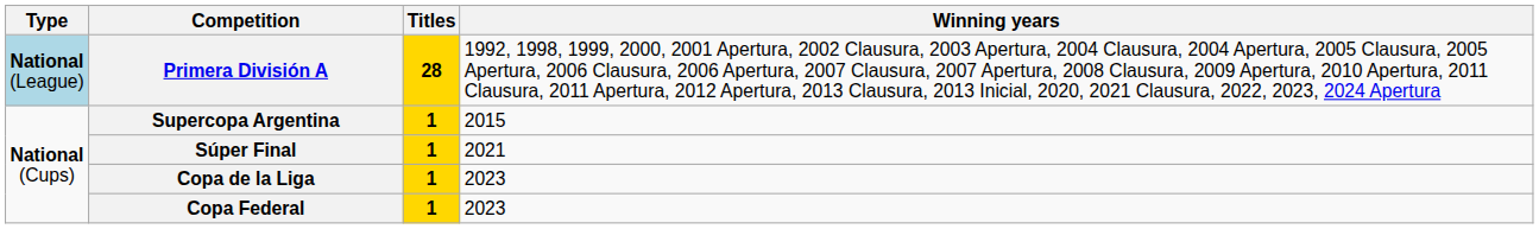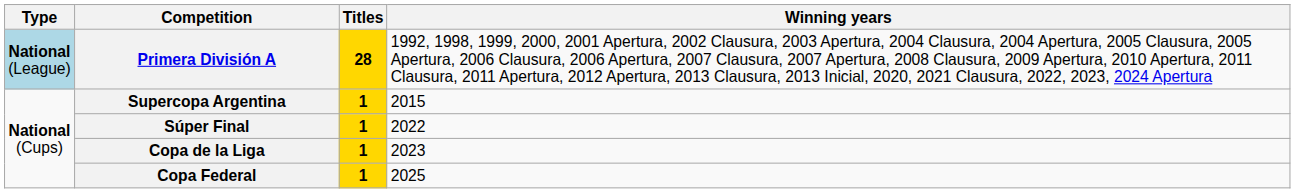Súper Final | Winning years: 2021 -> 2022
Copa Federal | Winning years: 2023 -> 2025
